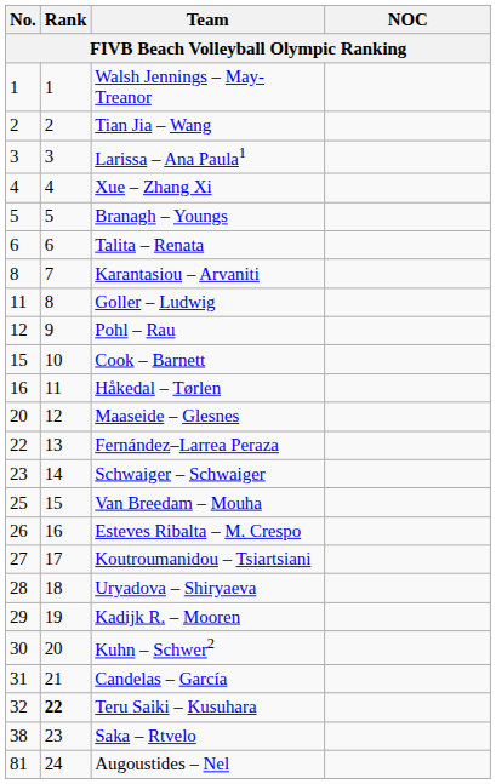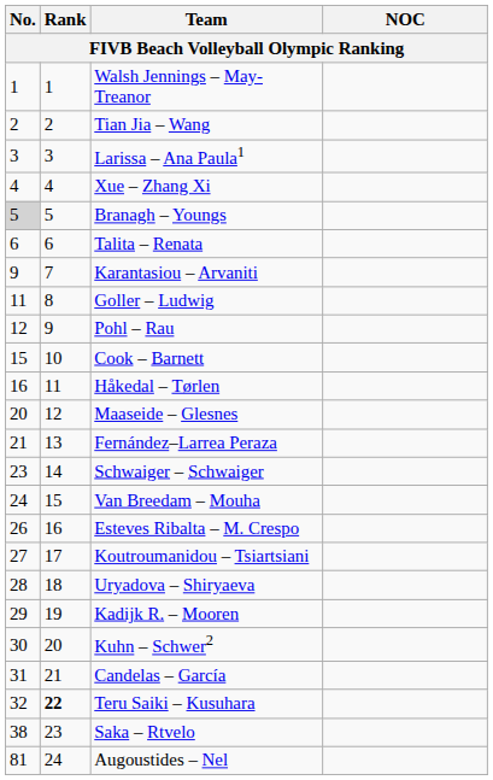Branagh – Youngs | No.: no background -> lightgrey background
Karantasiou – Arvaniti | No.: 8 -> 9
Fernández–Larrea Peraza | No.: 22 -> 21
Van Breedam – Mouha | No.: 25 -> 24
